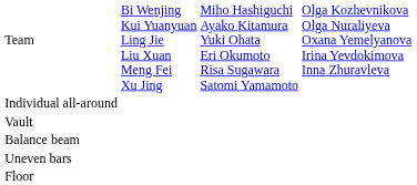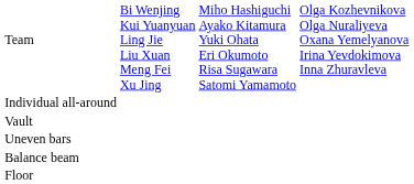rows swapped: Uneven bars <-> Balance beam
